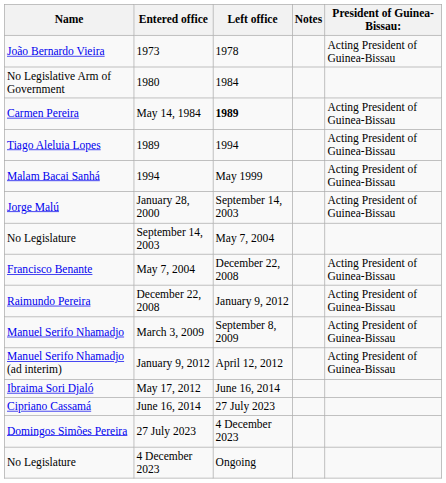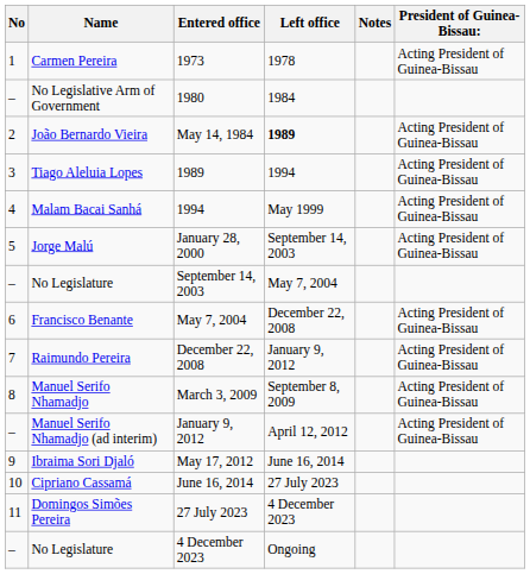+ column: No | 1 | – | 2 | 3 | 4 | 5 | – | 6 | 7 | 8 | – | 9 | 10 | 11 | –
1973 | Name: João Bernardo Vieira -> Carmen Pereira
May 14, 1984 | Name: Carmen Pereira -> João Bernardo Vieira
